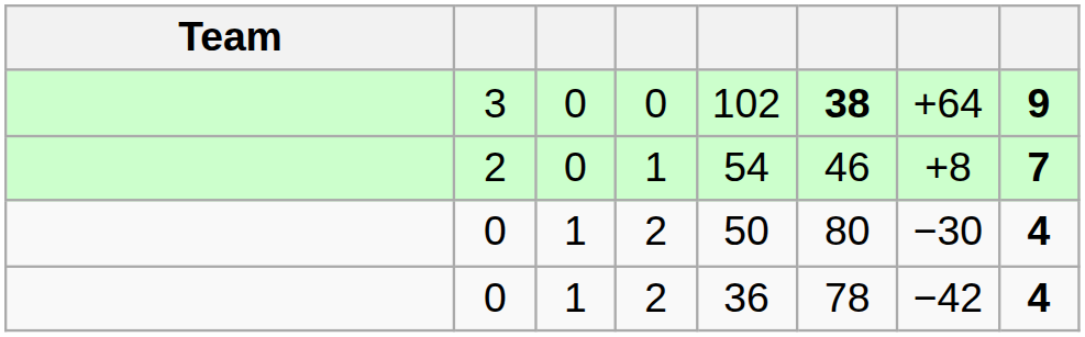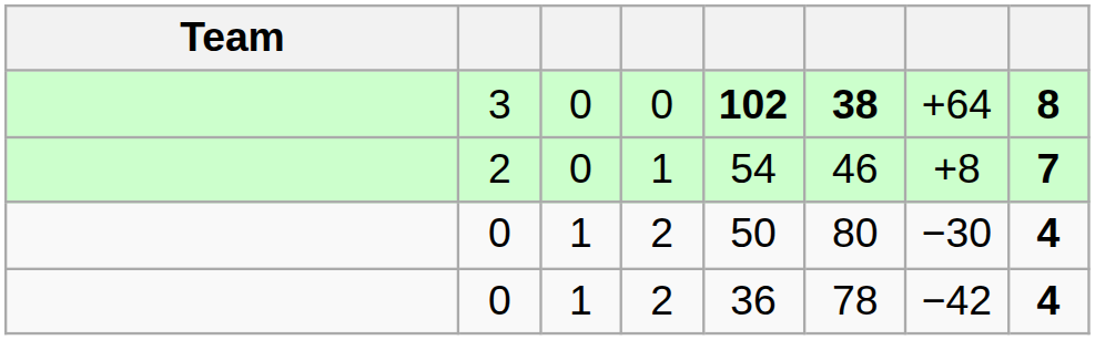3 | column 5: normal -> bold
3 | column 8: 9 -> 8
